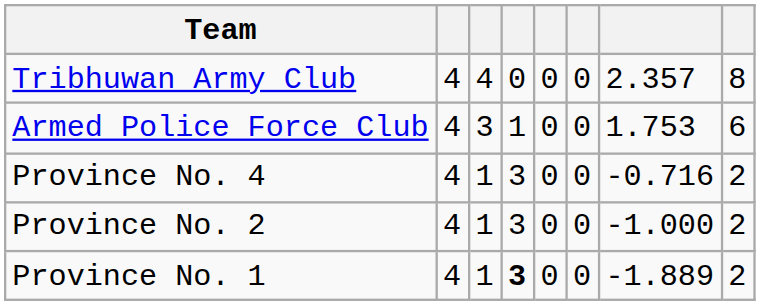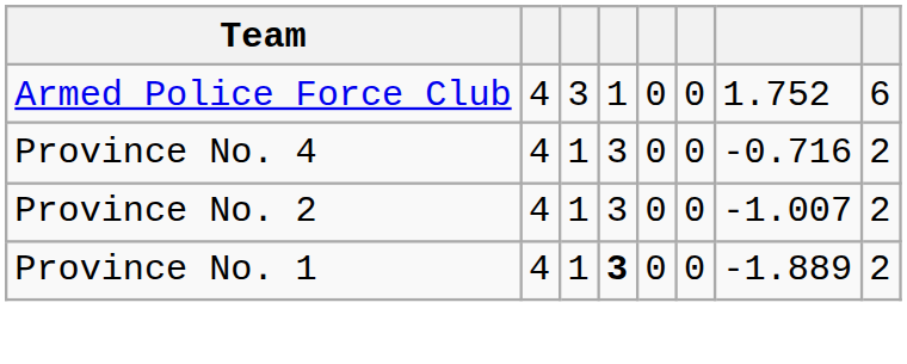- row: Tribhuwan Army Club | 4 | 4 | 0 | 0 | 0 | 2.357 | 8
Armed Police Force Club | column 7: 1.753 -> 1.752
Province No. 2 | column 7: -1.000 -> -1.007
